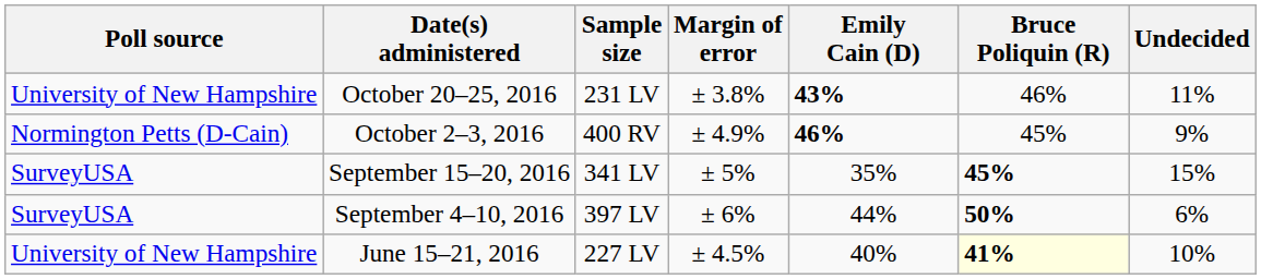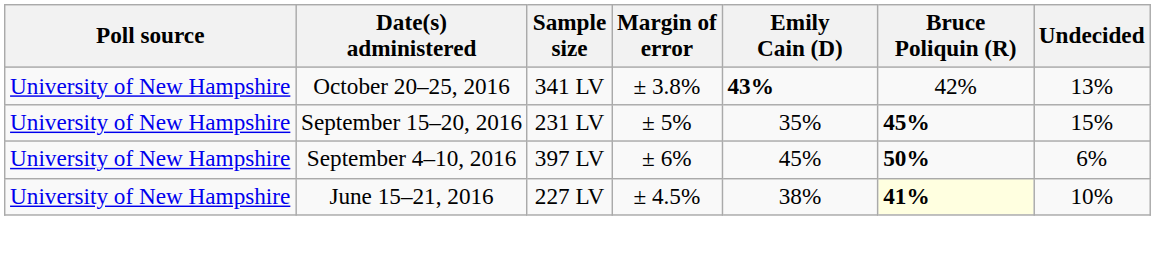October 20–25, 2016 | Sample size: 231 LV -> 341 LV
October 20–25, 2016 | Bruce Poliquin (R): 46% -> 42%
October 20–25, 2016 | Undecided: 11% -> 13%
- row: Normington Petts (D-Cain) | October 2–3, 2016 | 400 RV | ± 4.9% | 46% | 45% | 9%
September 15–20, 2016 | Poll source: SurveyUSA -> University of New Hampshire
September 15–20, 2016 | Sample size: 341 LV -> 231 LV
September 4–10, 2016 | Poll source: SurveyUSA -> University of New Hampshire
September 4–10, 2016 | Emily Cain (D): 44% -> 45%
June 15–21, 2016 | Emily Cain (D): 40% -> 38%
